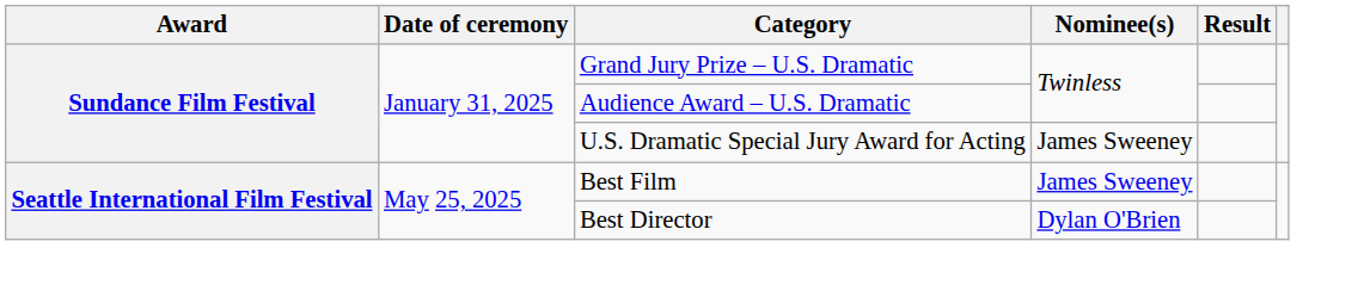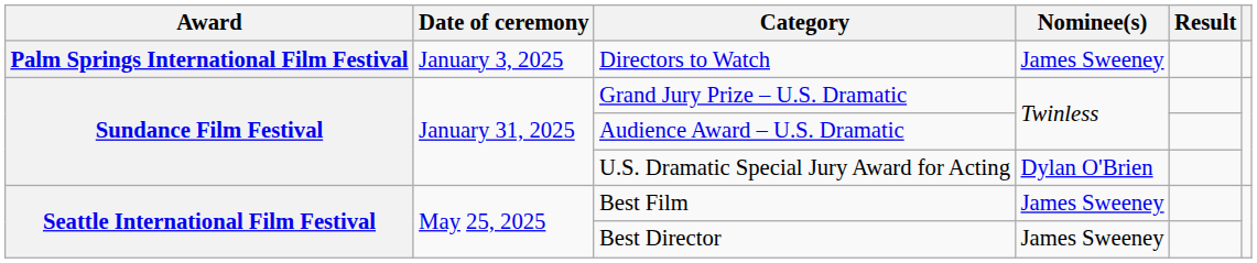+ row: Palm Springs International Film Festival | January 3, 2025 | Directors to Watch | James Sweeney
U.S. Dramatic Special Jury Award for Acting | Nominee(s): James Sweeney -> Dylan O'Brien
Best Director | Nominee(s): Dylan O'Brien -> James Sweeney
